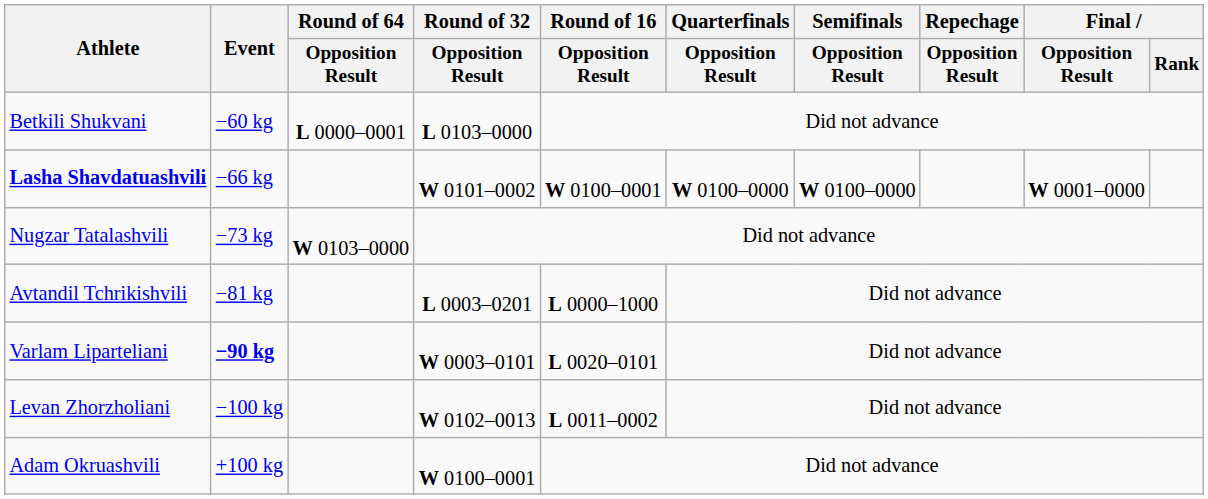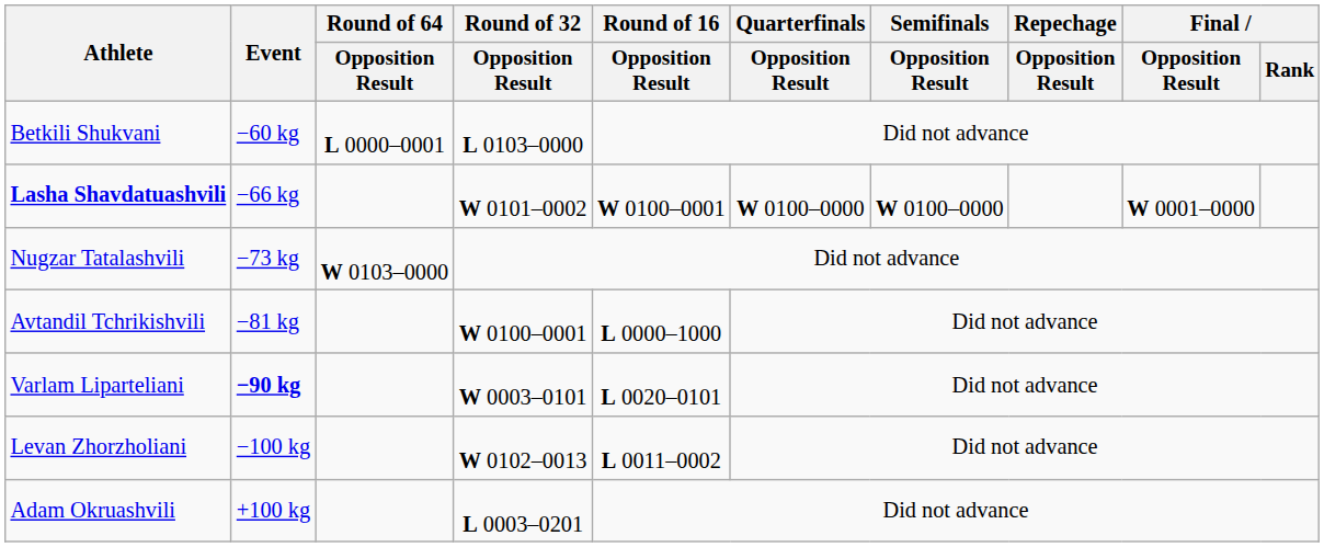Avtandil Tchrikishvili | Round of 32 / Opposition Result: L 0003–0201 -> W 0100–0001
Adam Okruashvili | Round of 32 / Opposition Result: W 0100–0001 -> L 0003–0201
